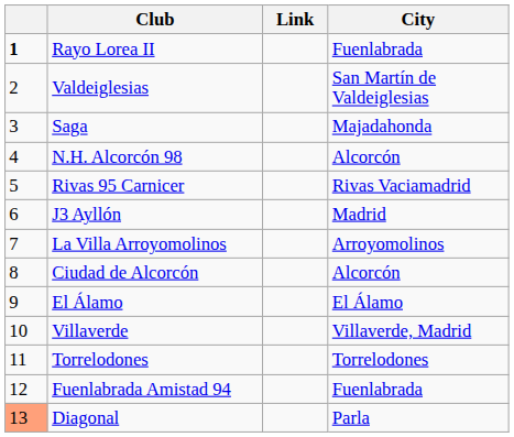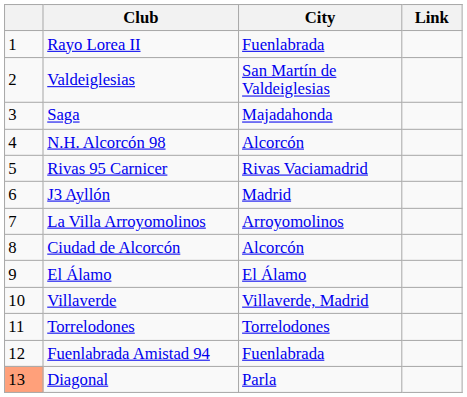columns swapped: City <-> Link
Rayo Lorea II | column 1: bold -> normal
